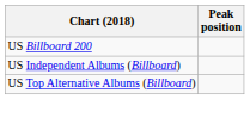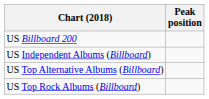+ row: US Top Rock Albums (Billboard)
